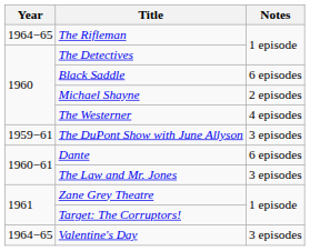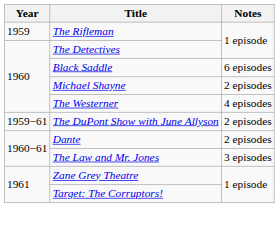The Rifleman | Year: 1964−65 -> 1959
The DuPont Show with June Allyson | Notes: 3 episodes -> 2 episodes
Dante | Notes: 6 episodes -> 2 episodes
- row: 1964−65 | Valentine's Day | 3 episodes
